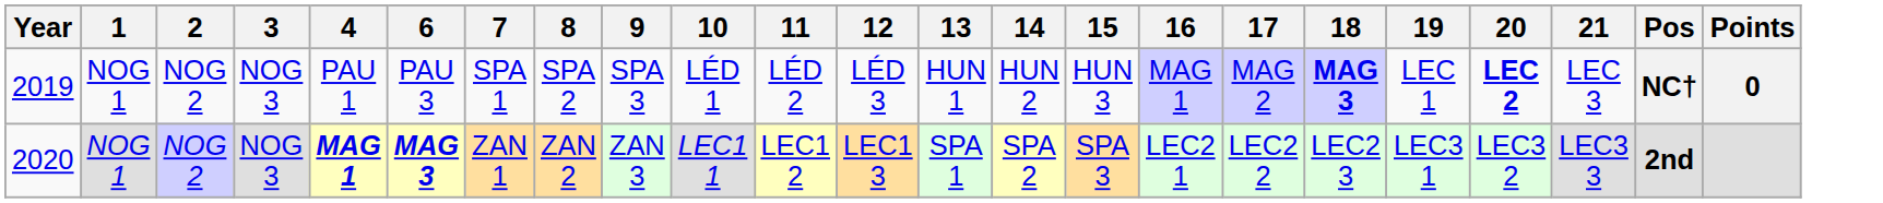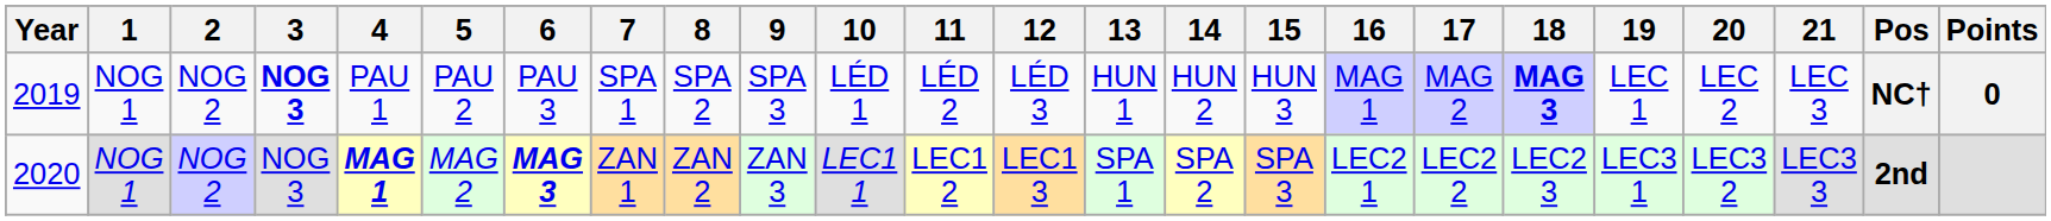+ column: 5 | PAU 2 | MAG 2
2019 | 3: normal -> bold
2019 | 20: bold -> normal
